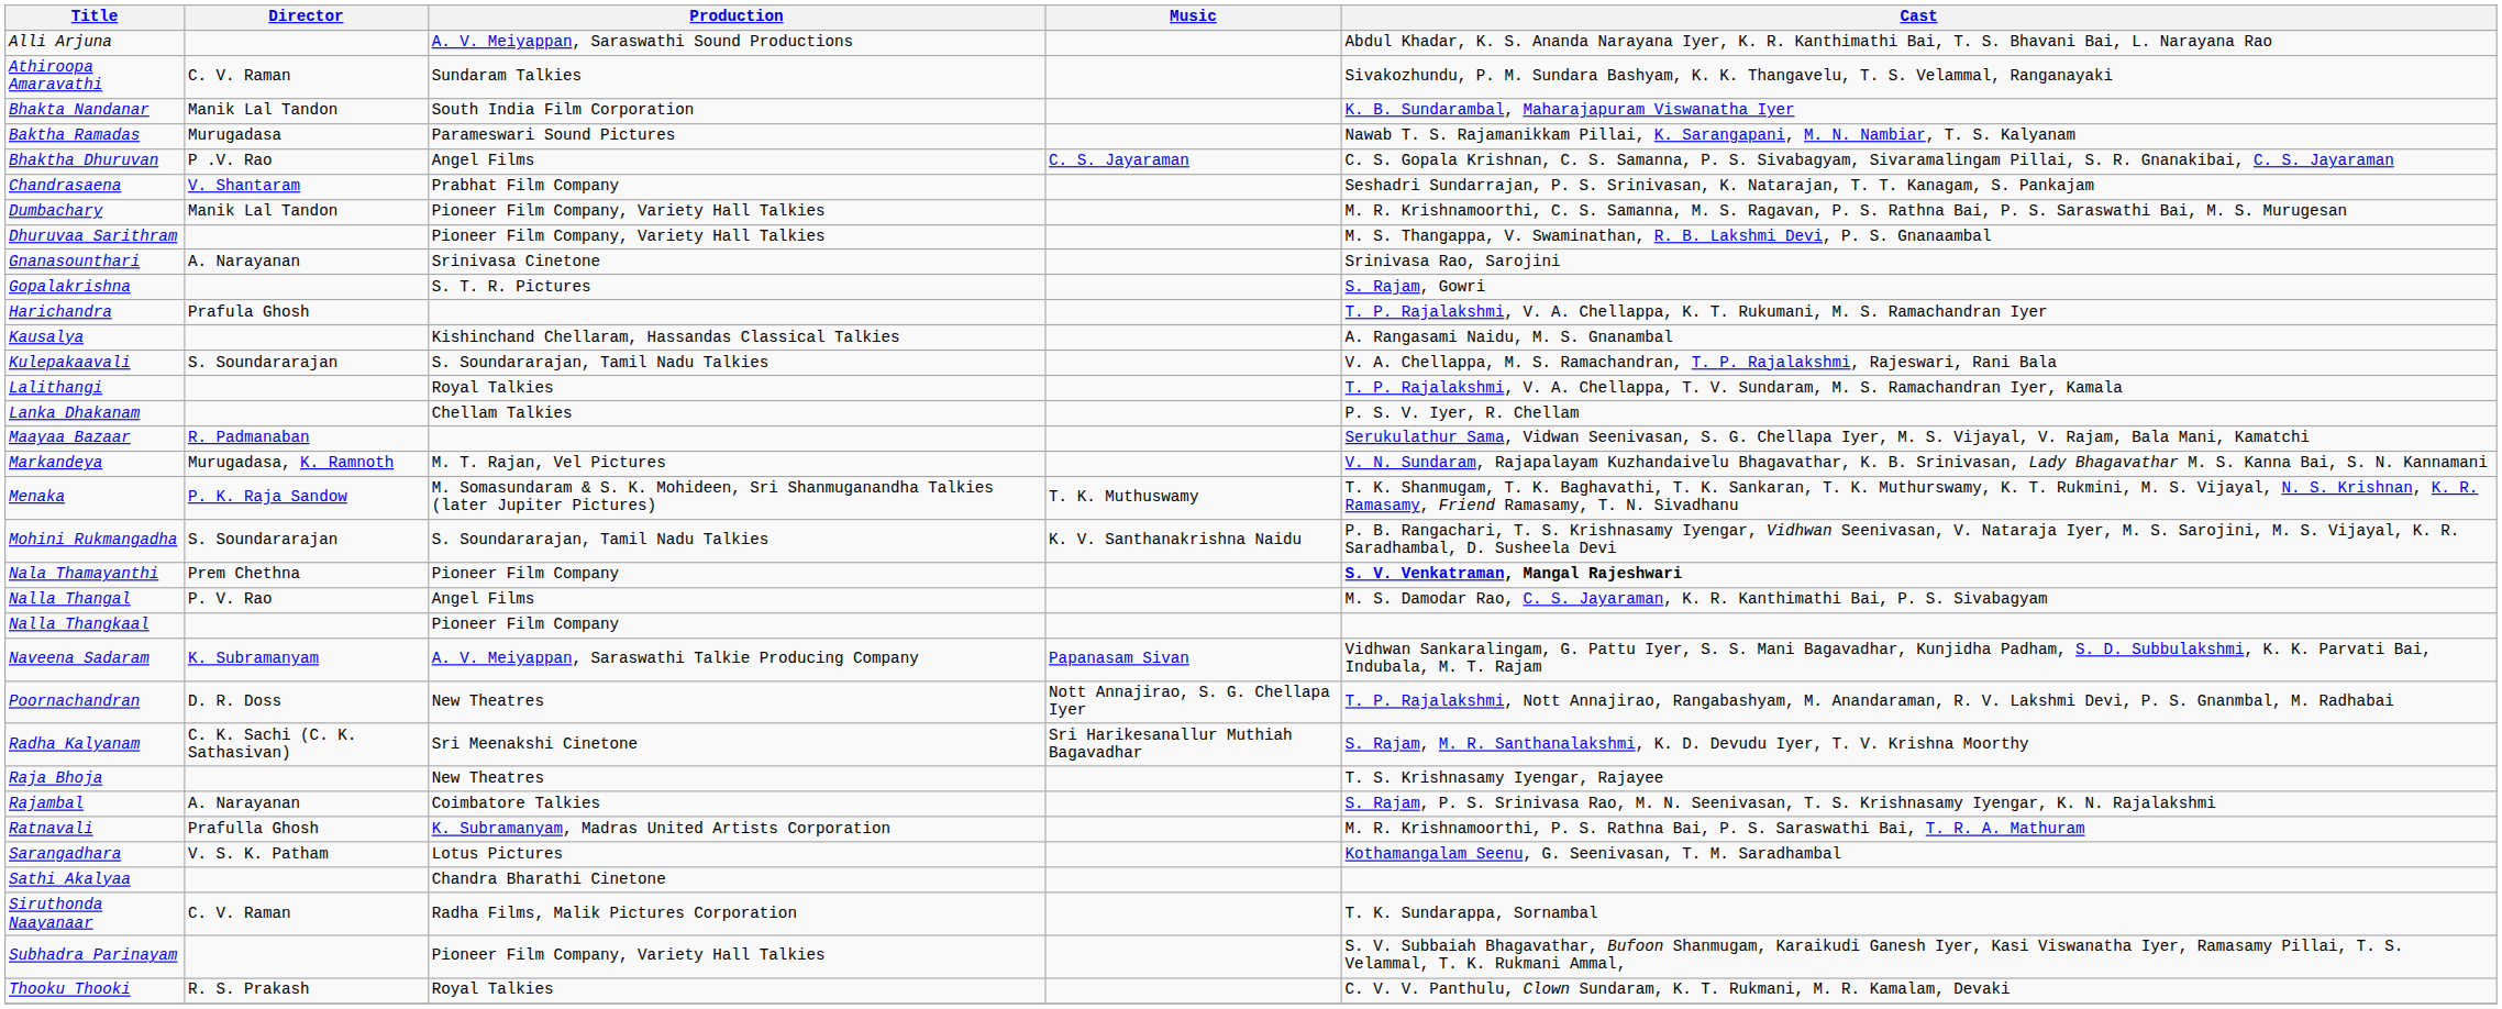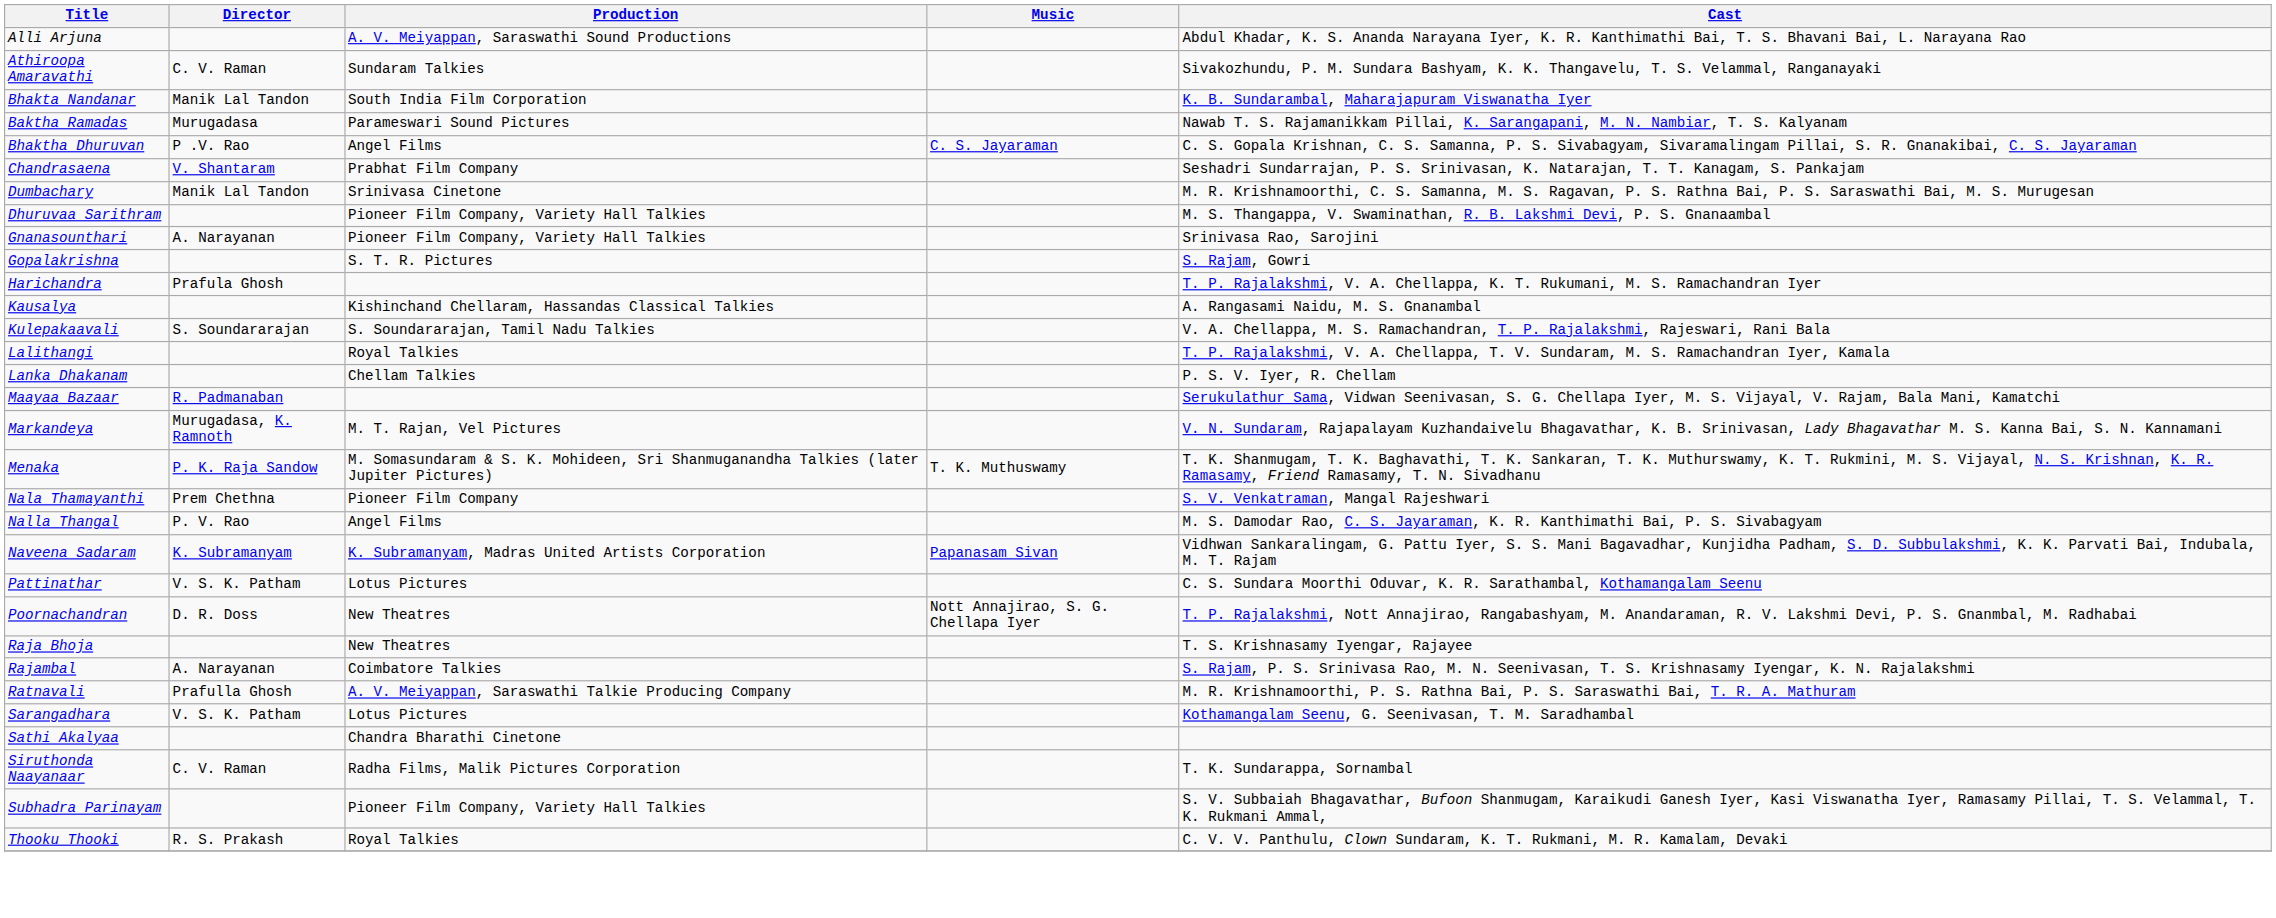Dumbachary | Production: Pioneer Film Company, Variety Hall Talkies -> Srinivasa Cinetone
Gnanasounthari | Production: Srinivasa Cinetone -> Pioneer Film Company, Variety Hall Talkies
- row: Mohini Rukmangadha | S. Soundararajan | S. Soundararajan, Tamil Nadu Talkies | K. V. Santhanakrishna Naidu | P. B. Rangachari, T. S. Krishnasamy Iyengar, Vidhwan Seenivasan, V. Nataraja Iyer, M. S. Sarojini, M. S. Vijayal, K. R. Saradhambal, D. Susheela Devi
Nala Thamayanthi | Cast: bold -> normal
- row: Nalla Thangkaal | Pioneer Film Company
Naveena Sadaram | Production: A. V. Meiyappan, Saraswathi Talkie Producing Company -> K. Subramanyam, Madras United Artists Corporation
+ row: Pattinathar | V. S. K. Patham | Lotus Pictures | C. S. Sundara Moorthi Oduvar, K. R. Sarathambal, Kothamangalam Seenu
- row: Radha Kalyanam | C. K. Sachi (C. K. Sathasivan) | Sri Meenakshi Cinetone | Sri Harikesanallur Muthiah Bagavadhar | S. Rajam, M. R. Santhanalakshmi, K. D. Devudu Iyer, T. V. Krishna Moorthy
Ratnavali | Production: K. Subramanyam, Madras United Artists Corporation -> A. V. Meiyappan, Saraswathi Talkie Producing Company
